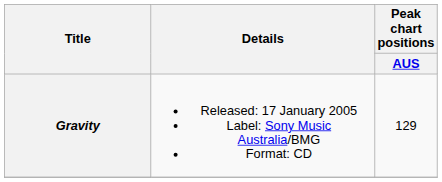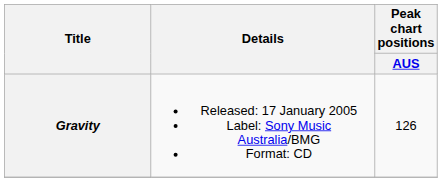Gravity | Peak chart positions / AUS: 129 -> 126
